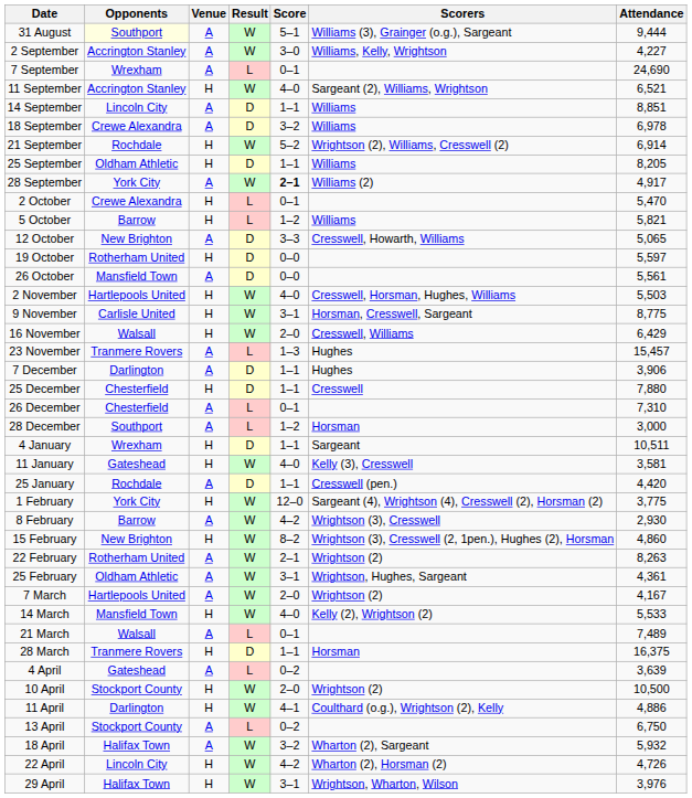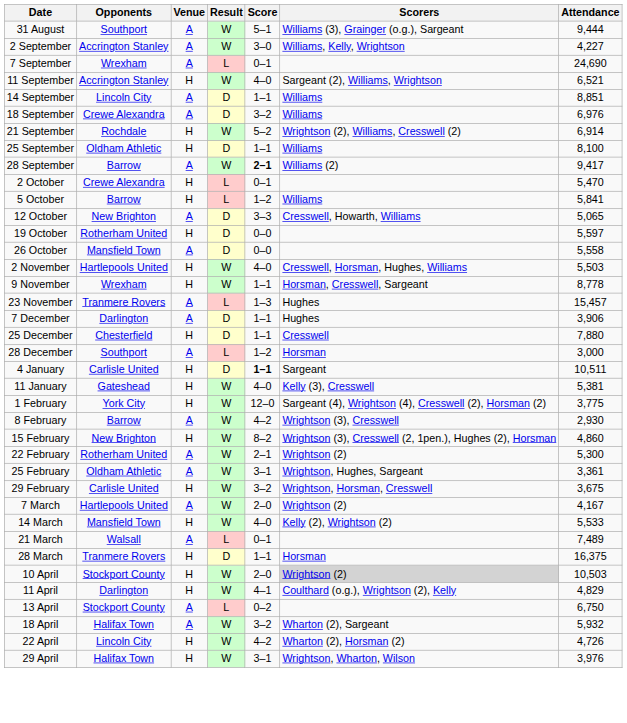31 August | Opponents: lightyellow background -> no background
18 September | Attendance: 6,978 -> 6,976
25 September | Attendance: 8,205 -> 8,100
28 September | Opponents: York City -> Barrow
28 September | Attendance: 4,917 -> 9,417
5 October | Attendance: 5,821 -> 5,841
26 October | Attendance: 5,561 -> 5,558
9 November | Opponents: Carlisle United -> Wrexham
9 November | Score: 3–1 -> 1–1
9 November | Attendance: 8,775 -> 8,778
- row: 16 November | Walsall | H | W | 2–0 | Cresswell, Williams | 6,429
- row: 26 December | Chesterfield | A | L | 0–1 | 7,310
4 January | Opponents: Wrexham -> Carlisle United
4 January | Score: normal -> bold
11 January | Attendance: 3,581 -> 5,381
- row: 25 January | Rochdale | A | D | 1–1 | Cresswell (pen.) | 4,420
22 February | Attendance: 8,263 -> 5,300
25 February | Attendance: 4,361 -> 3,361
+ row: 29 February | Carlisle United | H | W | 3–2 | Wrightson, Horsman, Cresswell | 3,675
- row: 4 April | Gateshead | A | L | 0–2 | 3,639
10 April | Scorers: no background -> lightgrey background
10 April | Attendance: 10,500 -> 10,503
11 April | Attendance: 4,886 -> 4,829
